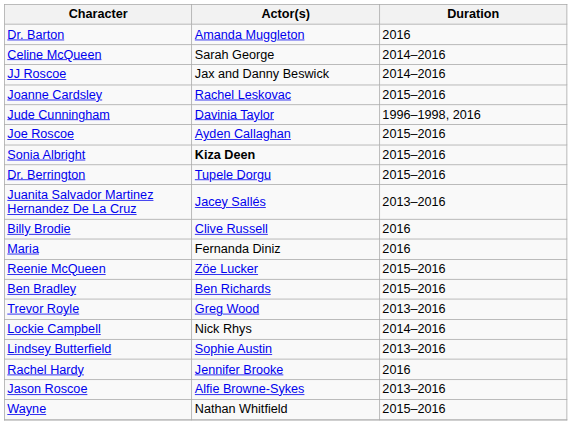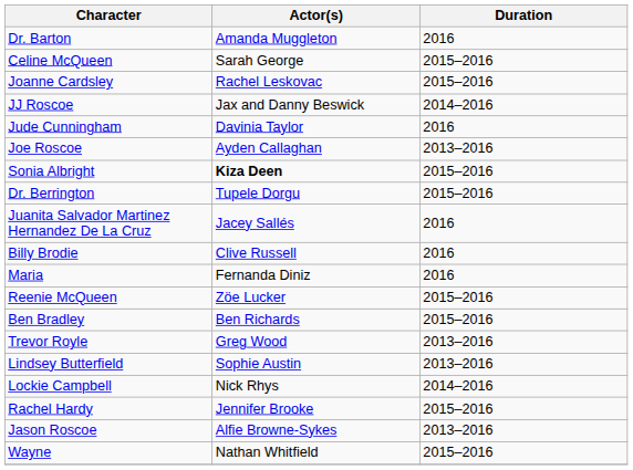Celine McQueen | Duration: 2014–2016 -> 2015–2016
rows swapped: Joanne Cardsley <-> JJ Roscoe
Jude Cunningham | Duration: 1996–1998, 2016 -> 2016
Joe Roscoe | Duration: 2015–2016 -> 2013–2016
Juanita Salvador Martinez Hernandez De La Cruz | Duration: 2013–2016 -> 2016
rows swapped: Lindsey Butterfield <-> Lockie Campbell
Rachel Hardy | Duration: 2016 -> 2015–2016
